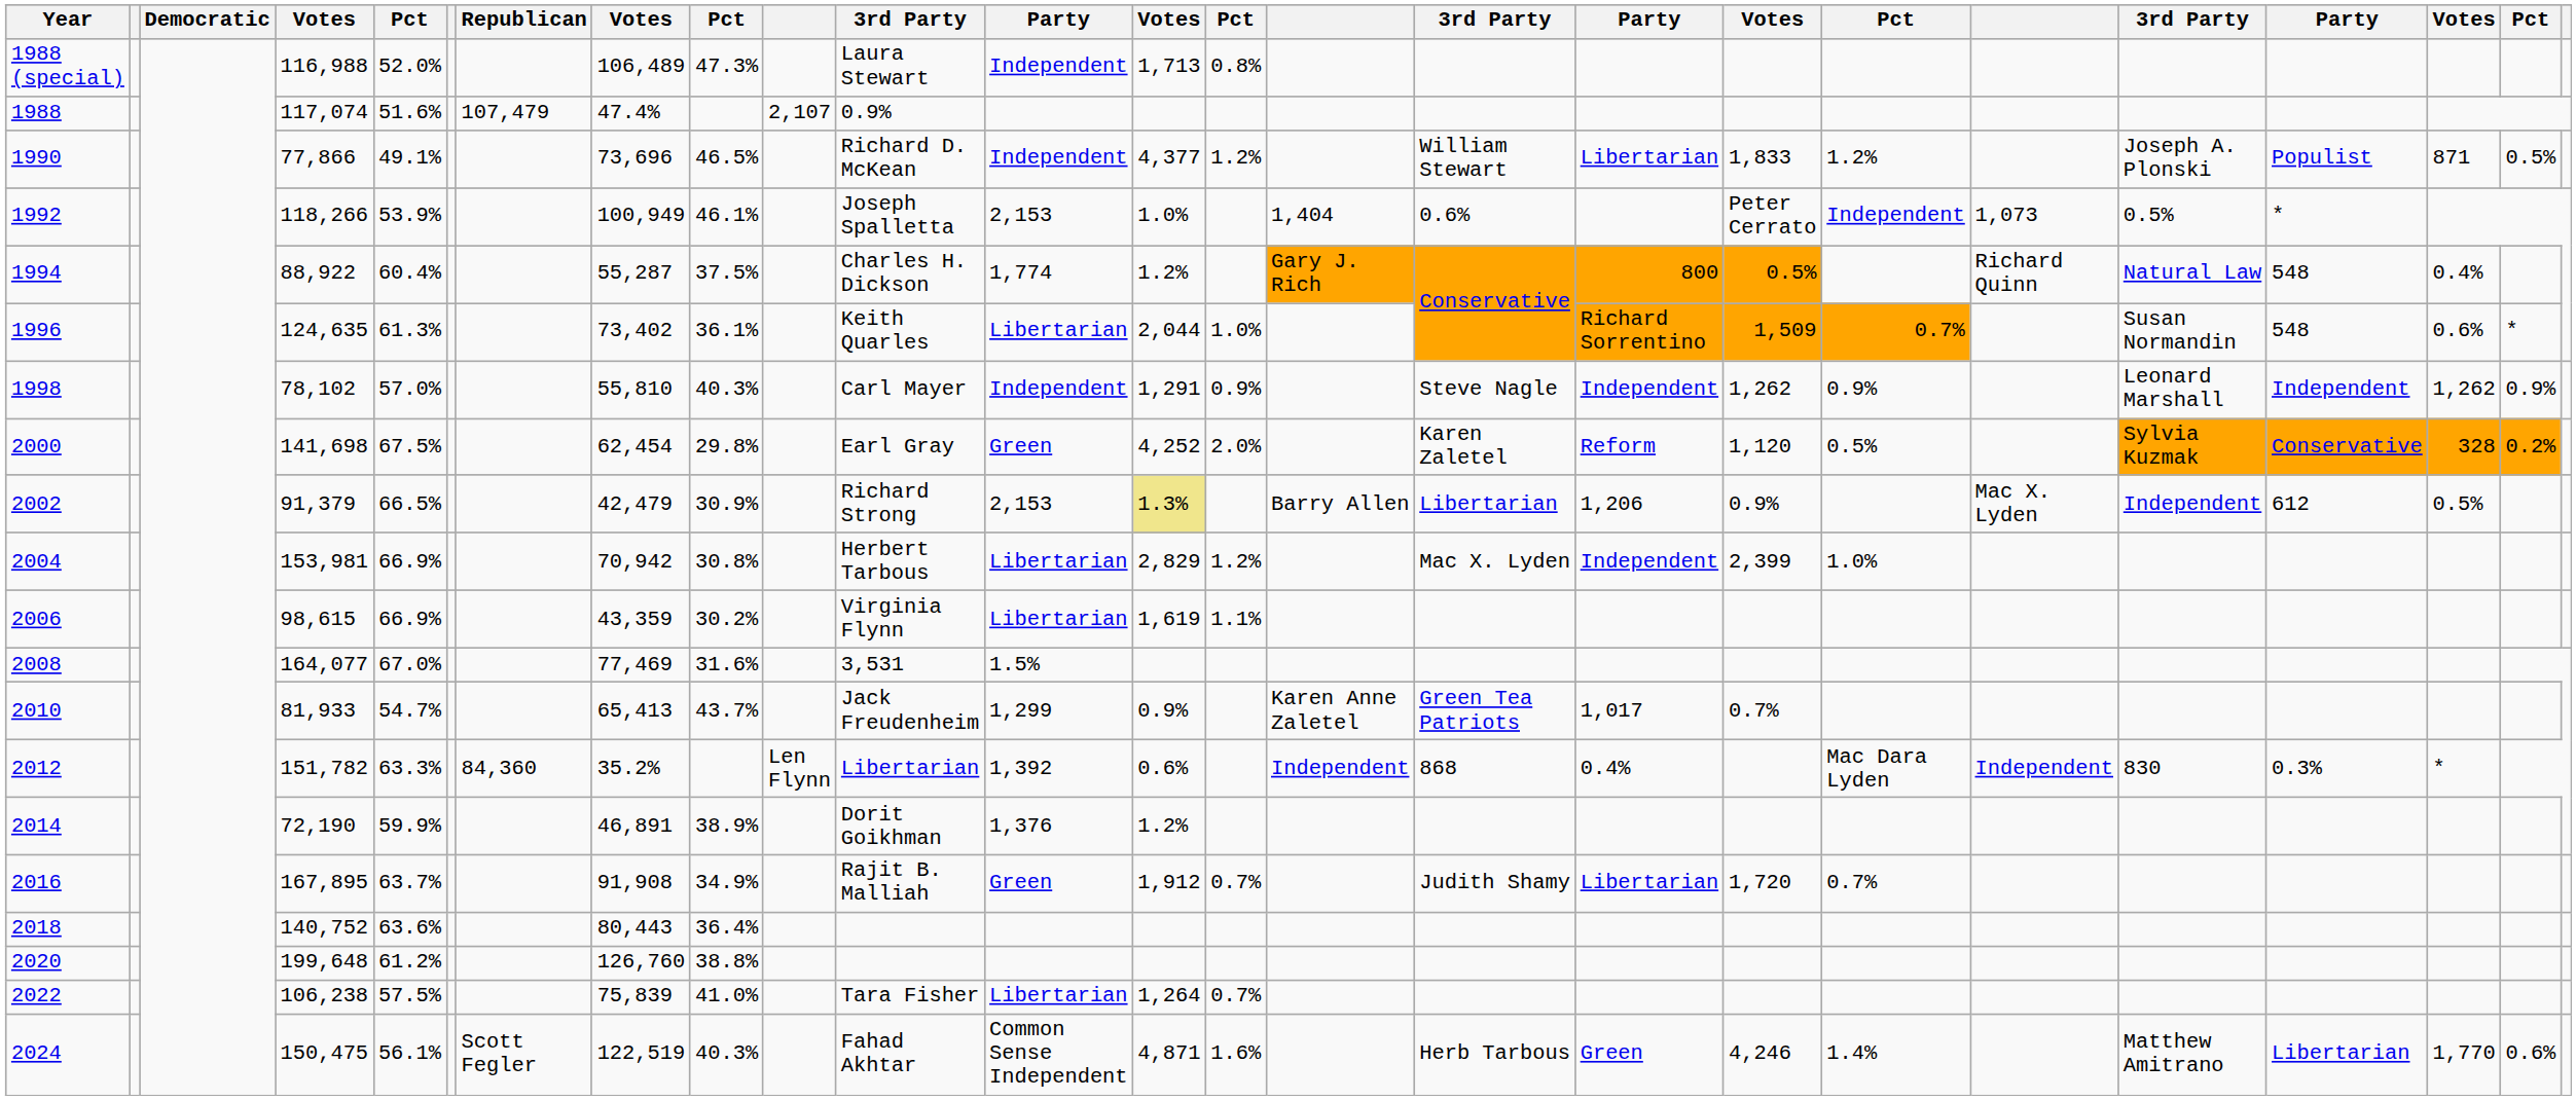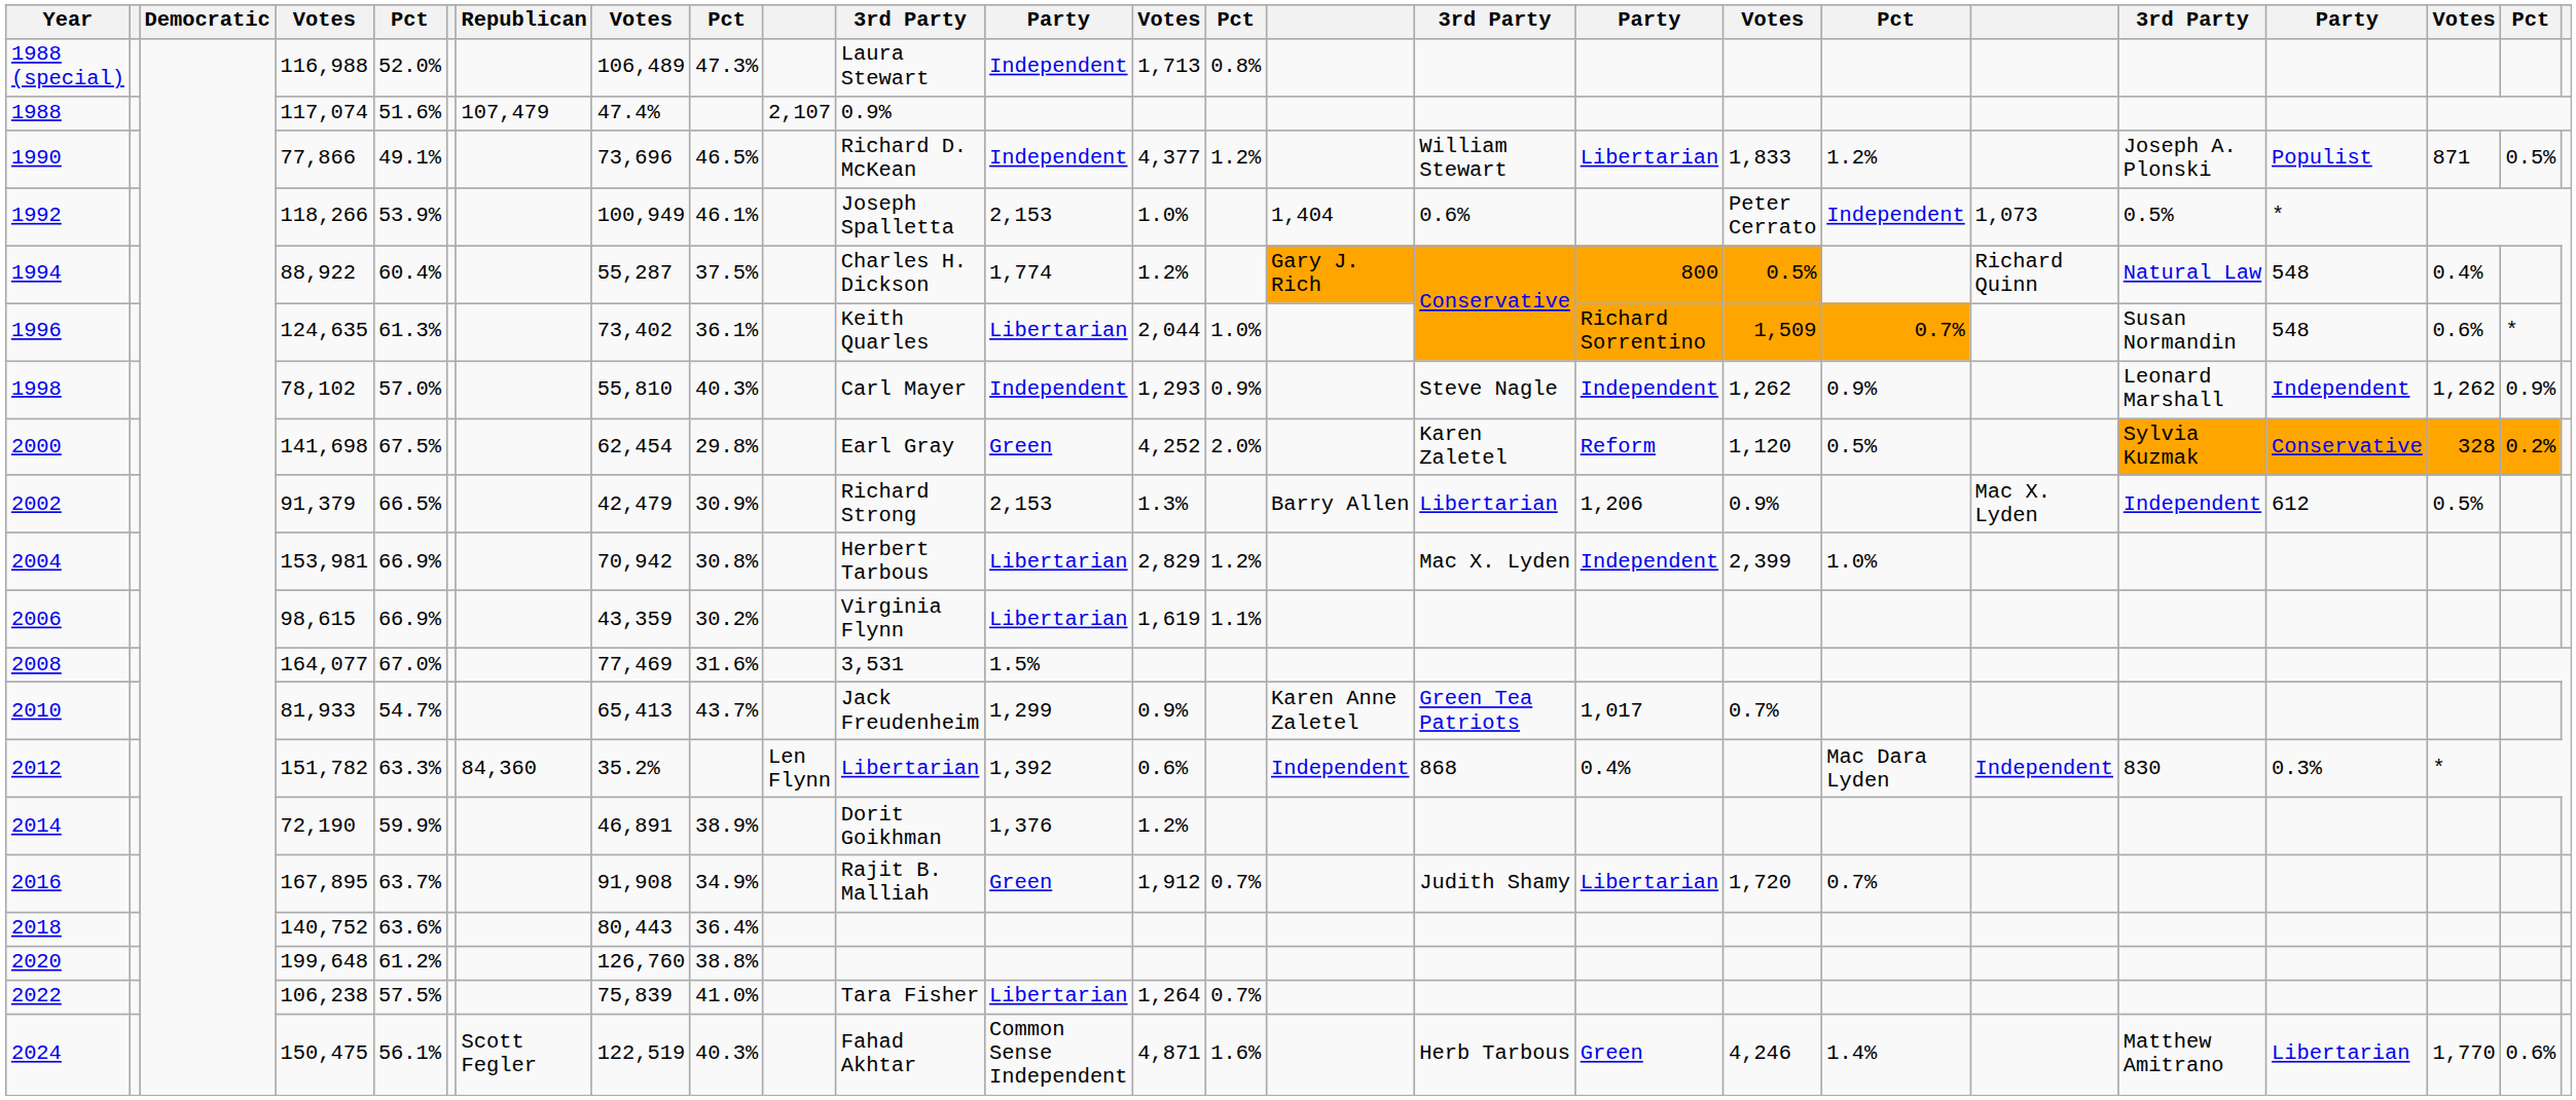1998 | column 13: 1,291 -> 1,293
2002 | column 13: khaki background -> no background
